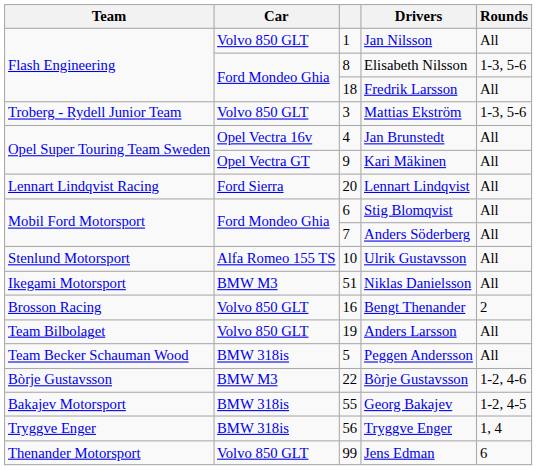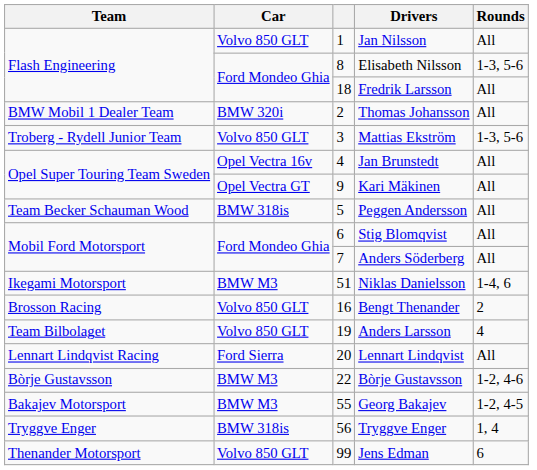+ row: BMW Mobil 1 Dealer Team | BMW 320i | 2 | Thomas Johansson | All
rows swapped: Peggen Andersson <-> Lennart Lindqvist
- row: Stenlund Motorsport | Alfa Romeo 155 TS | 10 | Ulrik Gustavsson | All
Niklas Danielsson | Rounds: All -> 1-4, 6
Anders Larsson | Rounds: All -> 4
Georg Bakajev | Car: BMW 318is -> BMW M3
